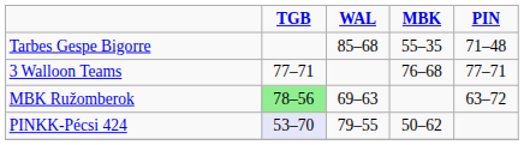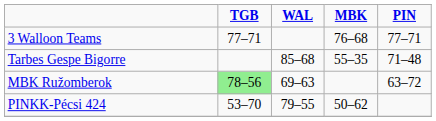rows swapped: Tarbes Gespe Bigorre <-> 3 Walloon Teams
PINKK-Pécsi 424 | TGB: lavender background -> no background
